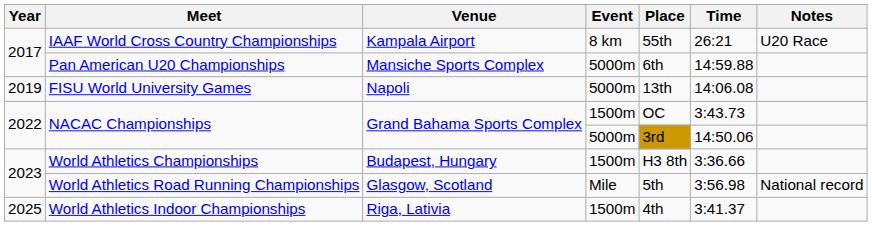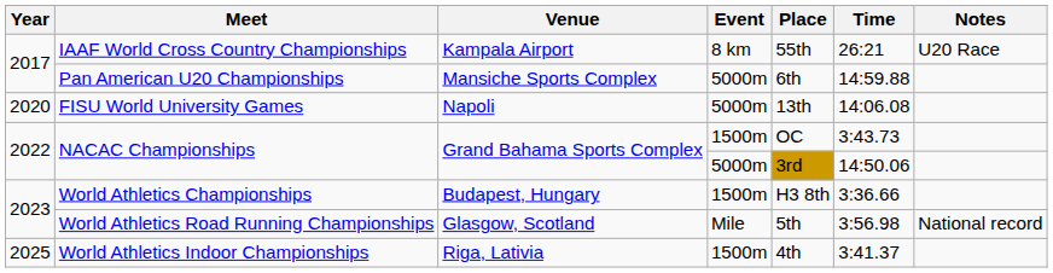FISU World University Games | Year: 2019 -> 2020
